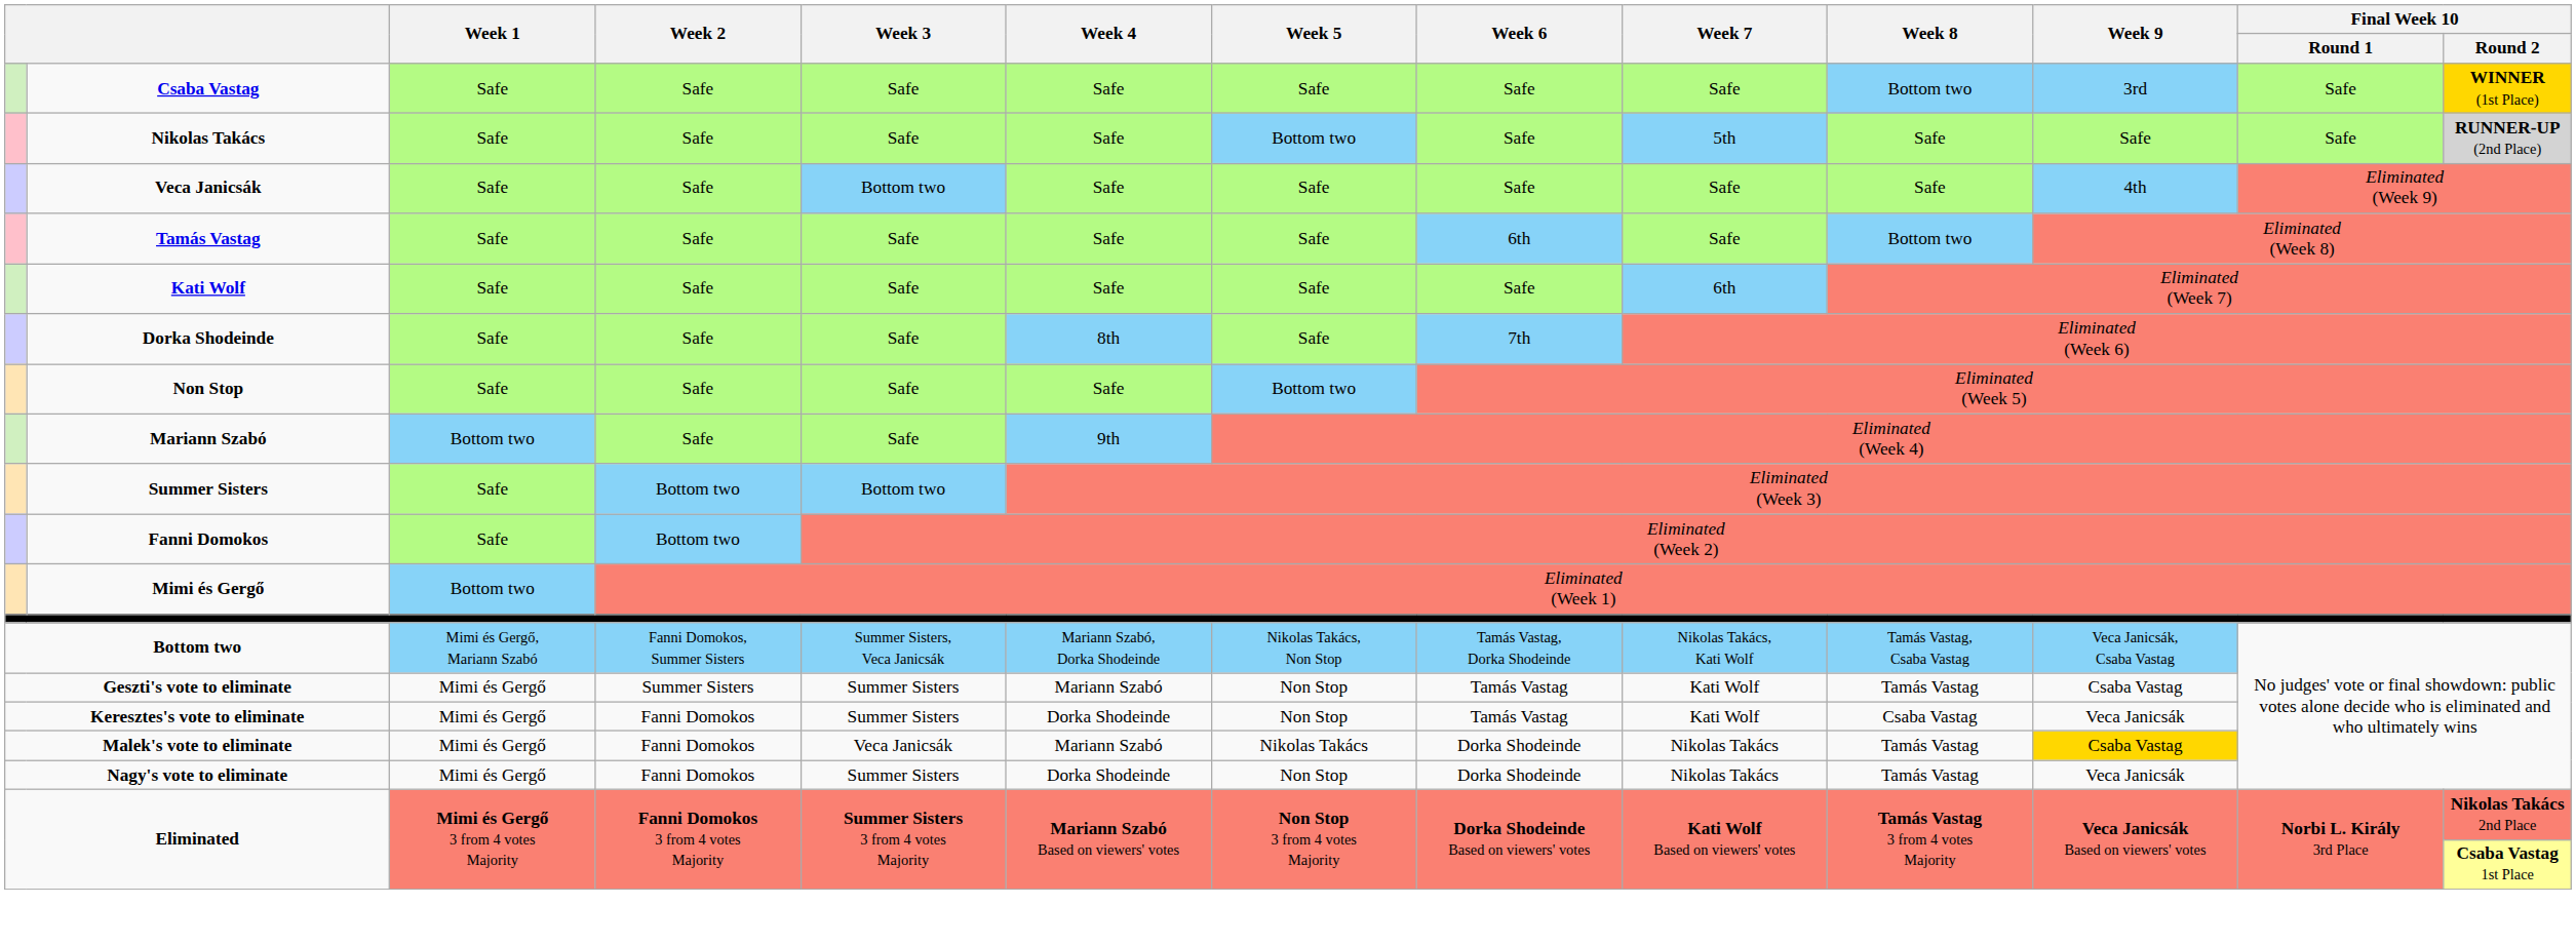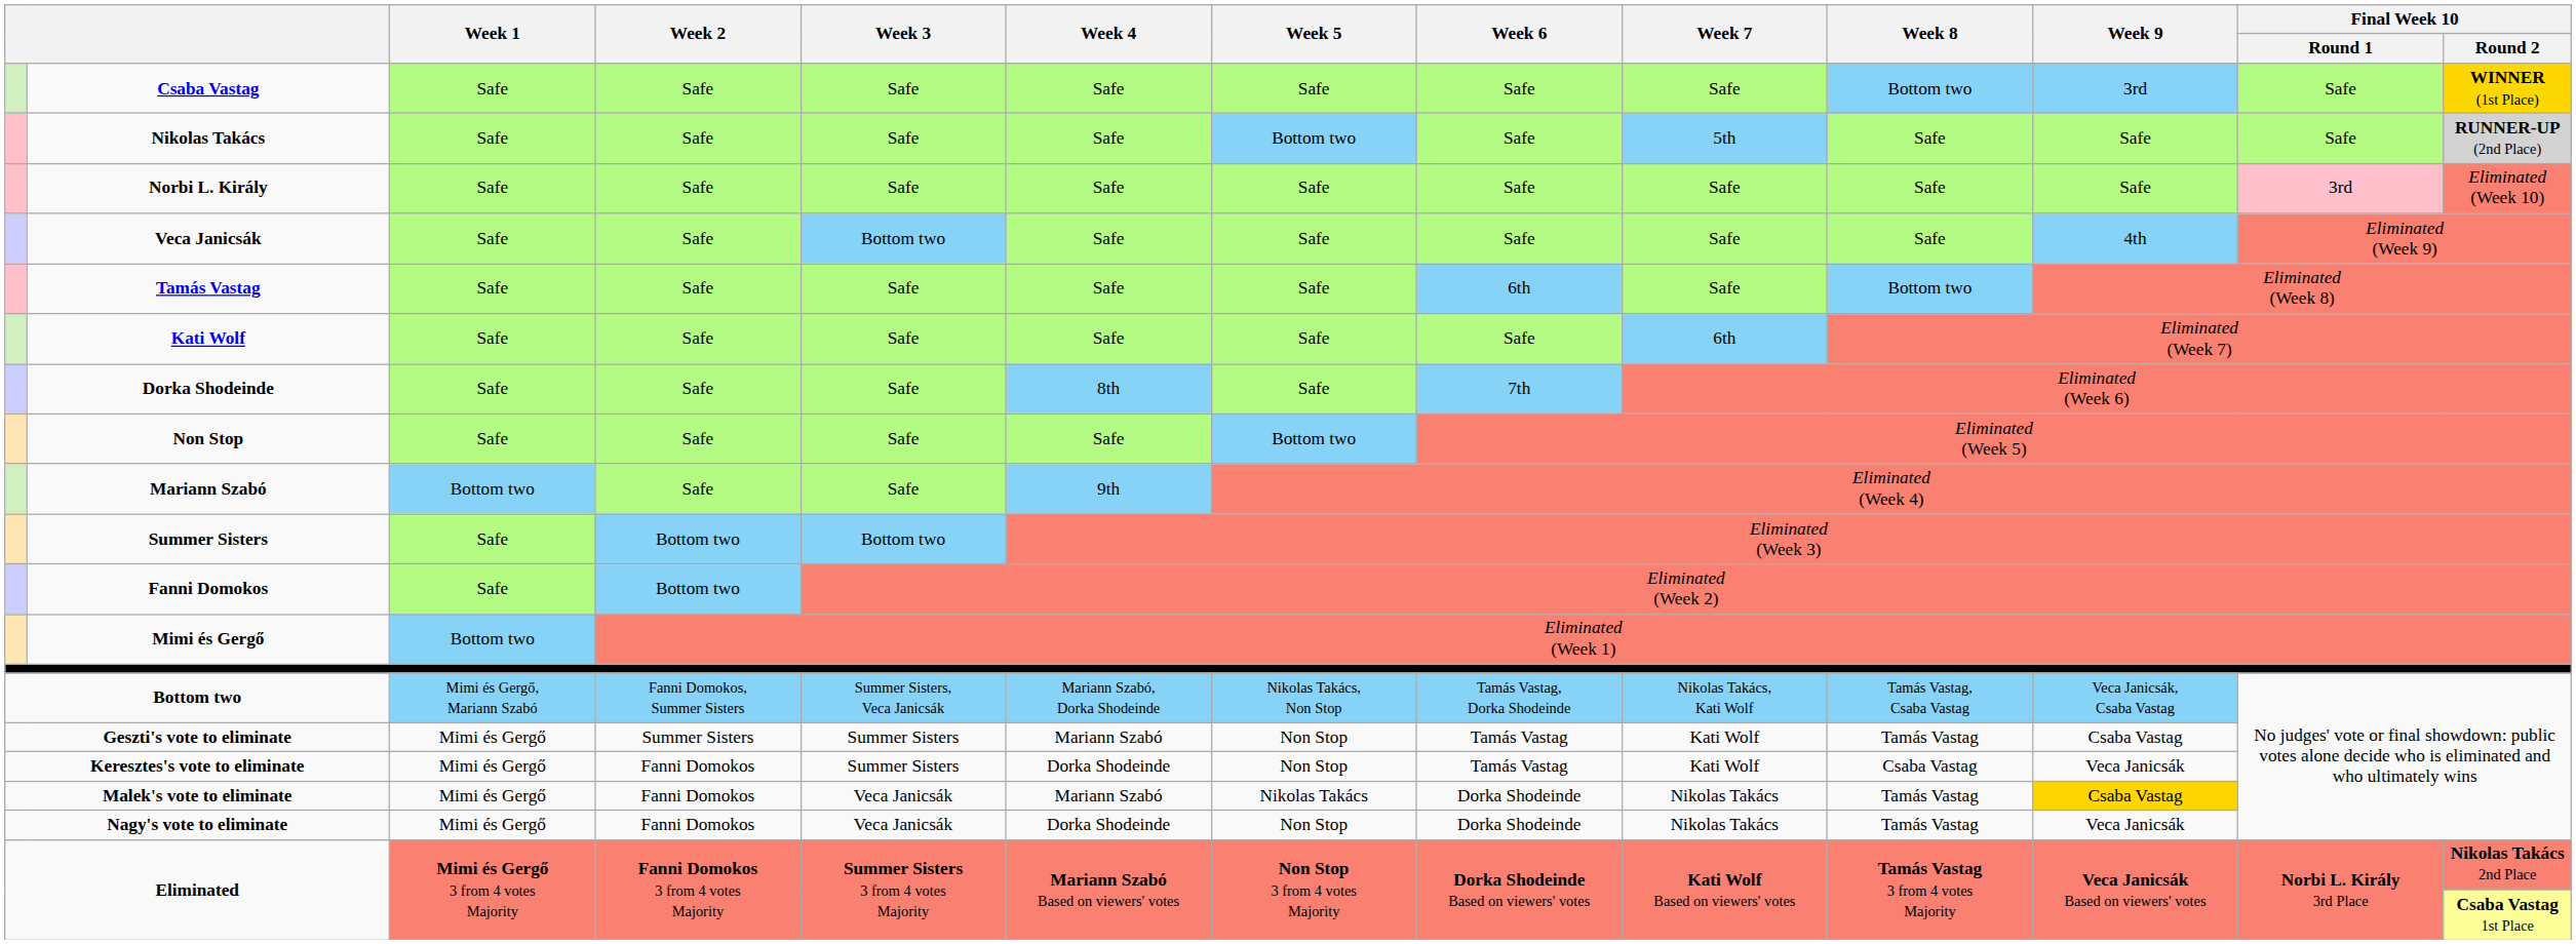+ row: Norbi L. Király | Safe | Safe | Safe | Safe | Safe | Safe | Safe | Safe | Safe | 3rd | Eliminated (Week 10)
Nagy's vote to eliminate | Week 3: Summer Sisters -> Veca Janicsák
